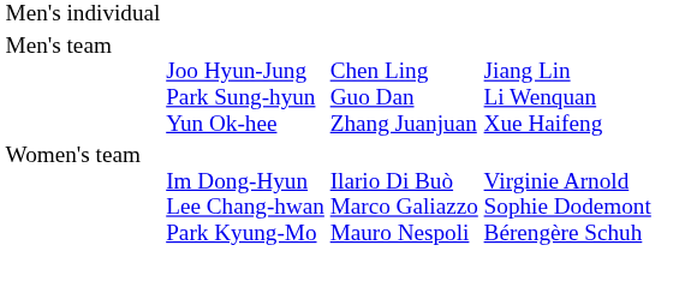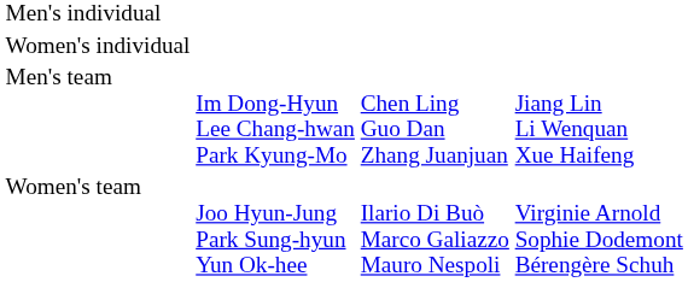+ row: Women's individual
Men's team | column 2: Joo Hyun-Jung Park Sung-hyun Yun Ok-hee -> Im Dong-Hyun Lee Chang-hwan Park Kyung-Mo
Women's team | column 2: Im Dong-Hyun Lee Chang-hwan Park Kyung-Mo -> Joo Hyun-Jung Park Sung-hyun Yun Ok-hee
